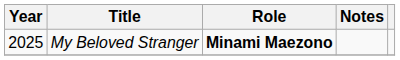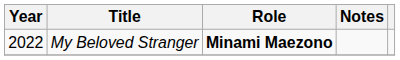My Beloved Stranger | Year: 2025 -> 2022
